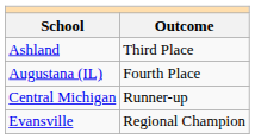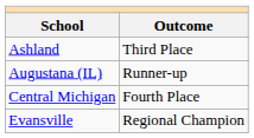Augustana (IL) | Outcome: Fourth Place -> Runner-up
Central Michigan | Outcome: Runner-up -> Fourth Place
